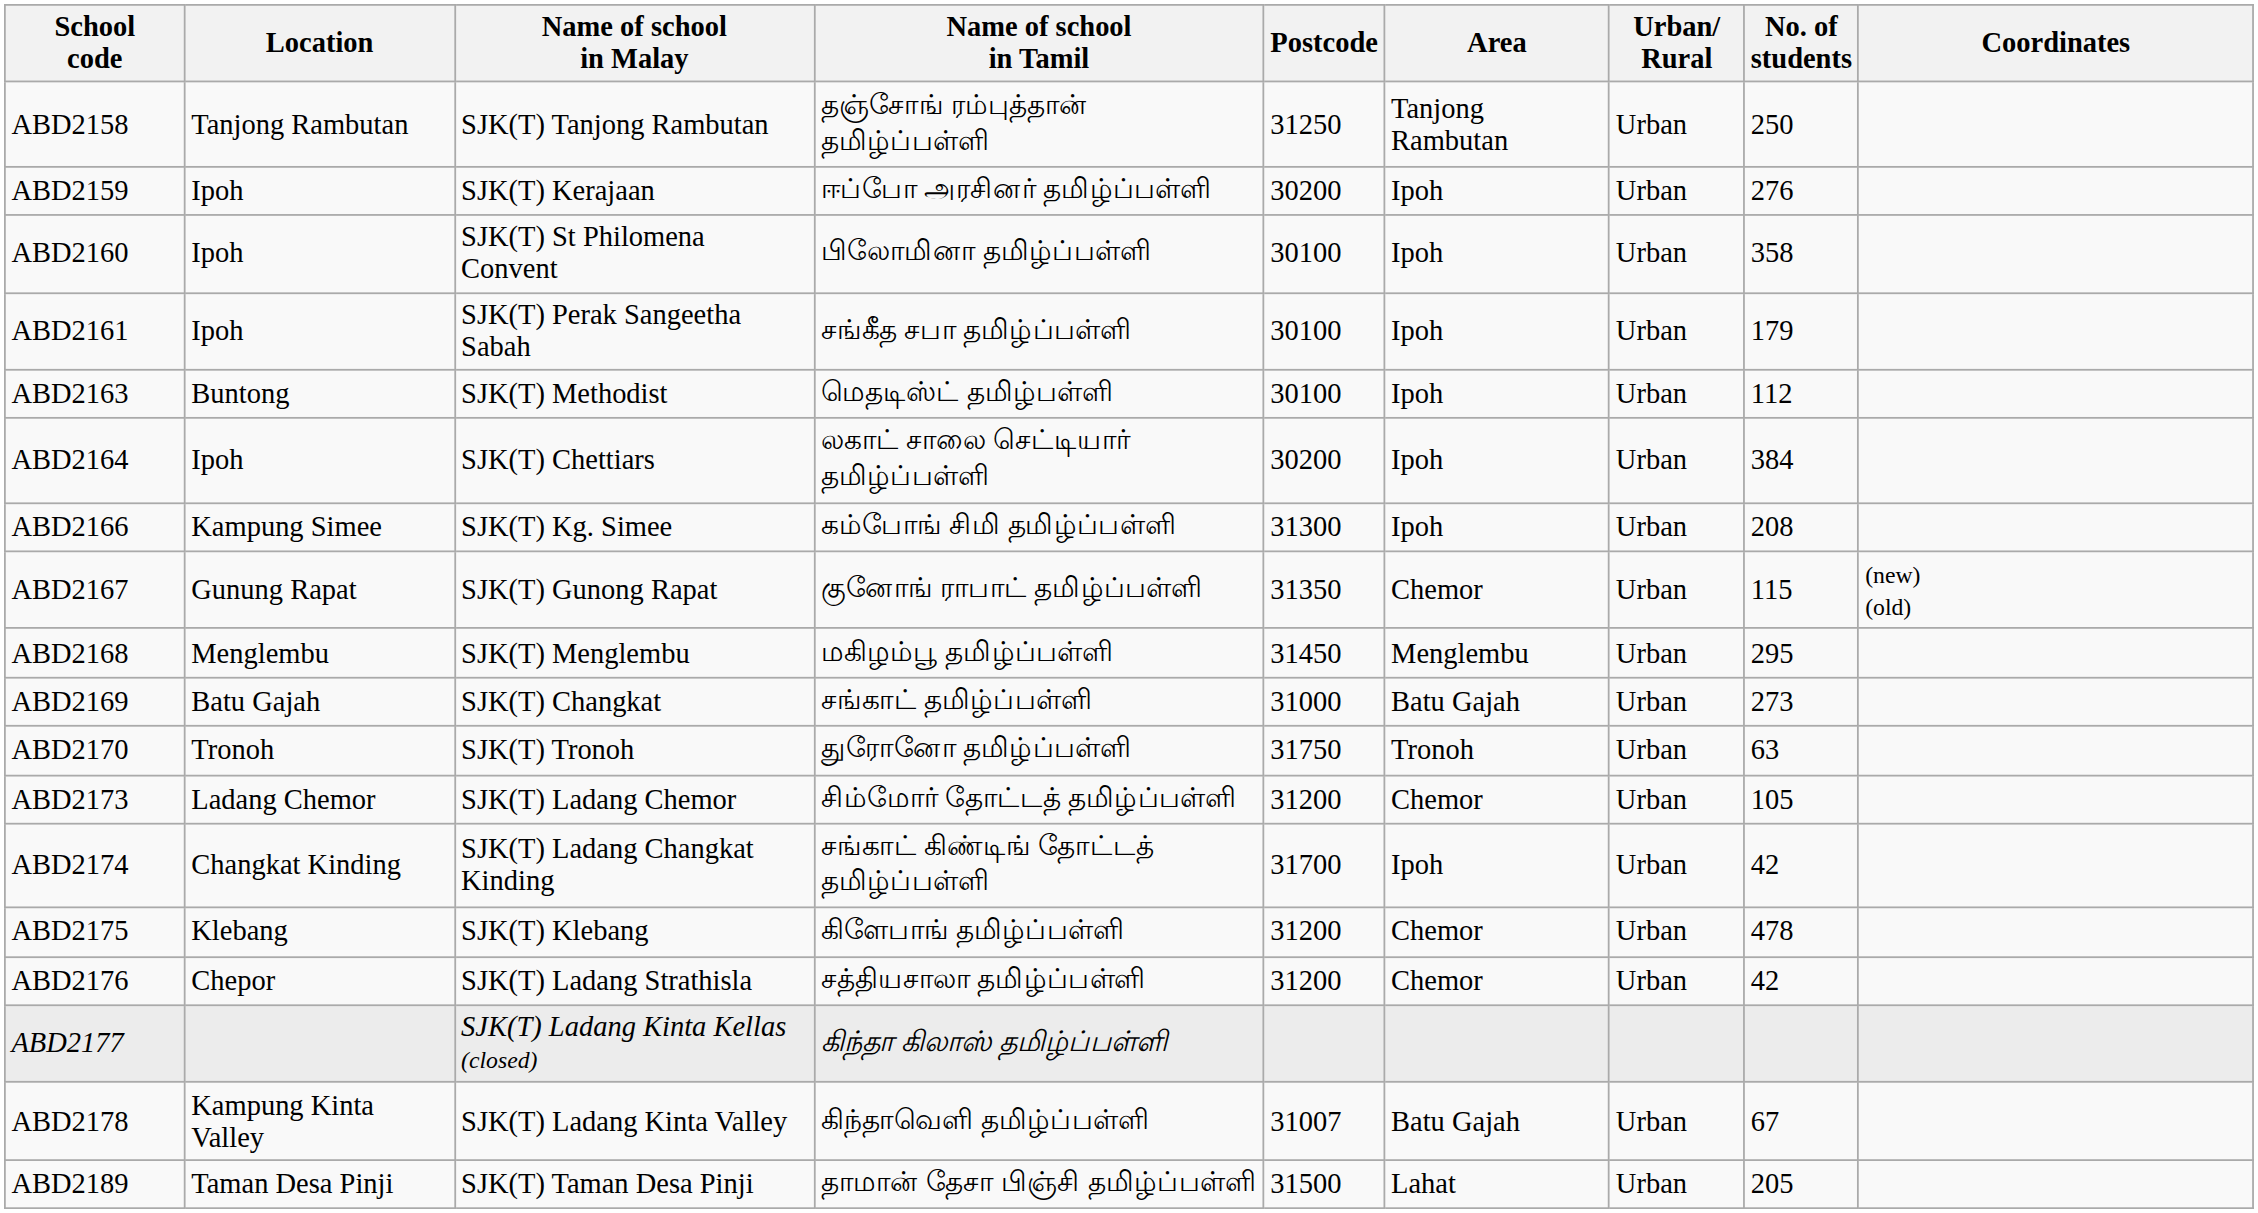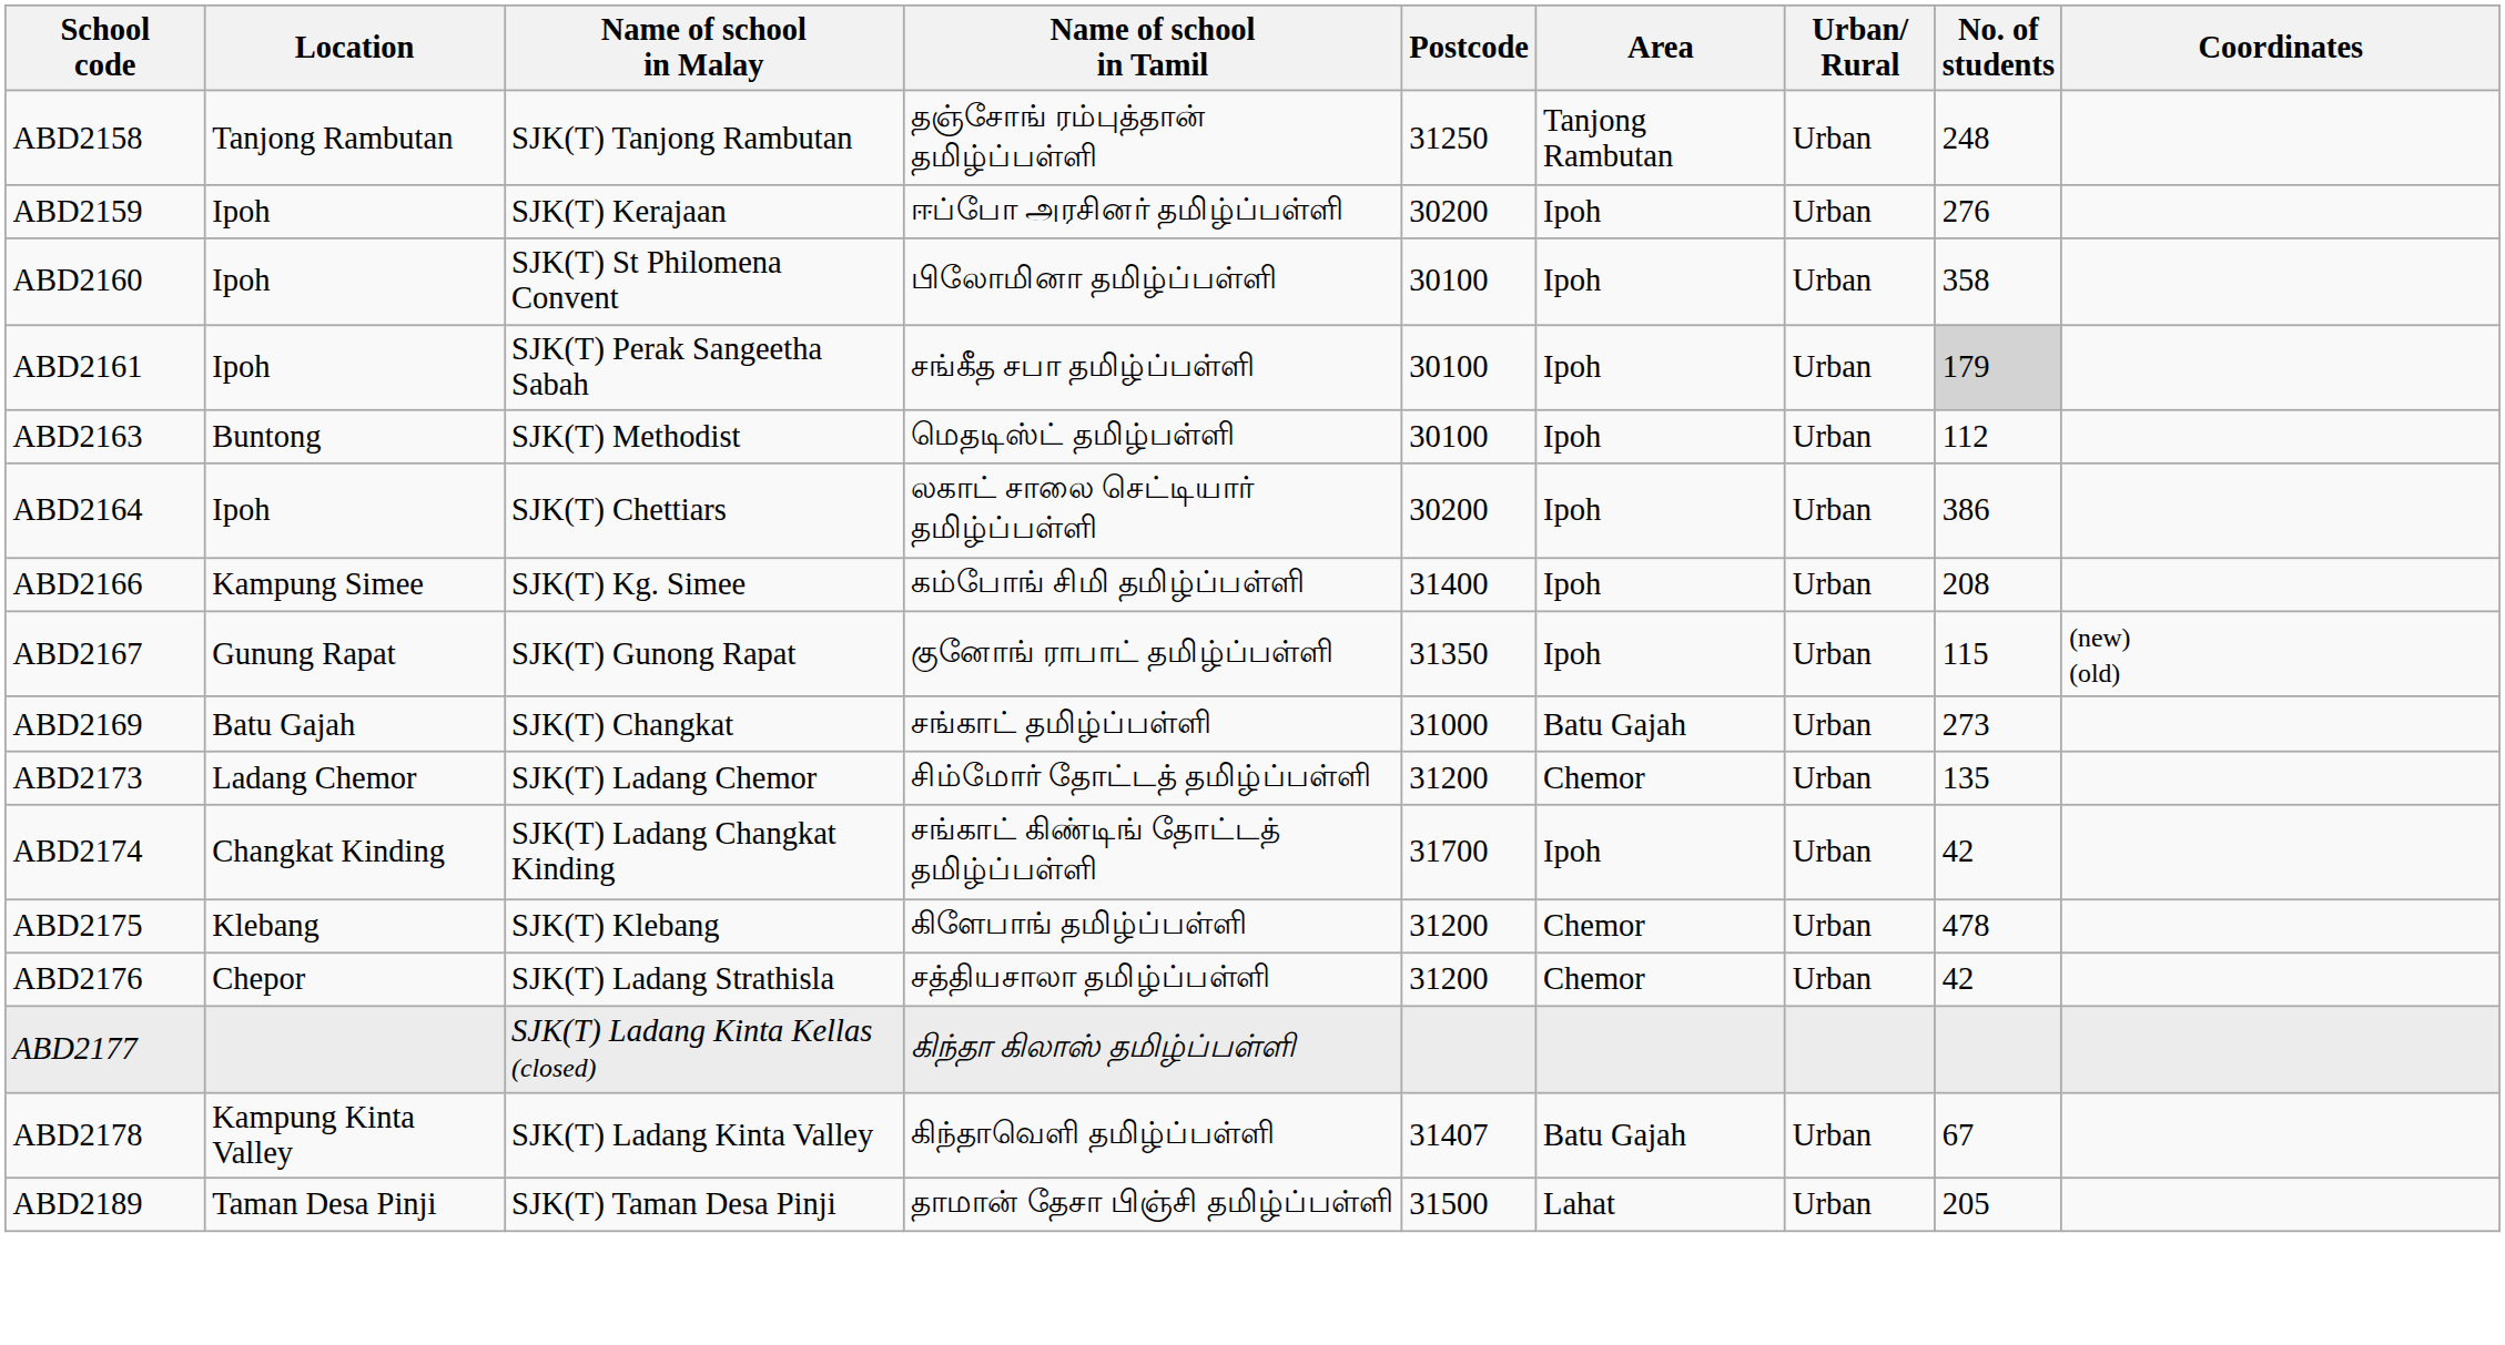ABD2158 | No. of students: 250 -> 248
ABD2161 | No. of students: no background -> lightgrey background
ABD2164 | No. of students: 384 -> 386
ABD2166 | Postcode: 31300 -> 31400
ABD2167 | Area: Chemor -> Ipoh
- row: ABD2168 | Menglembu | SJK(T) Menglembu | மகிழம்பூ தமிழ்ப்பள்ளி | 31450 | Menglembu | Urban | 295
- row: ABD2170 | Tronoh | SJK(T) Tronoh | துரோனோ தமிழ்ப்பள்ளி | 31750 | Tronoh | Urban | 63
ABD2173 | No. of students: 105 -> 135
ABD2178 | Postcode: 31007 -> 31407
